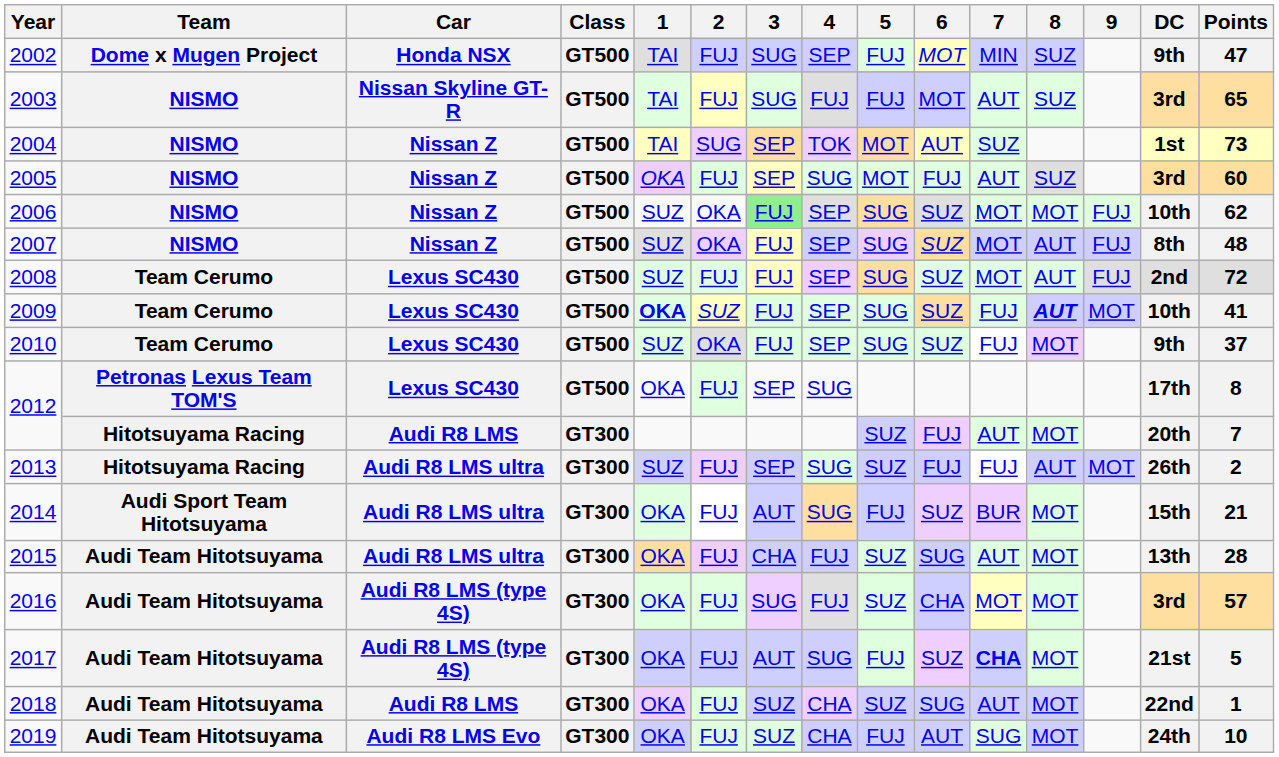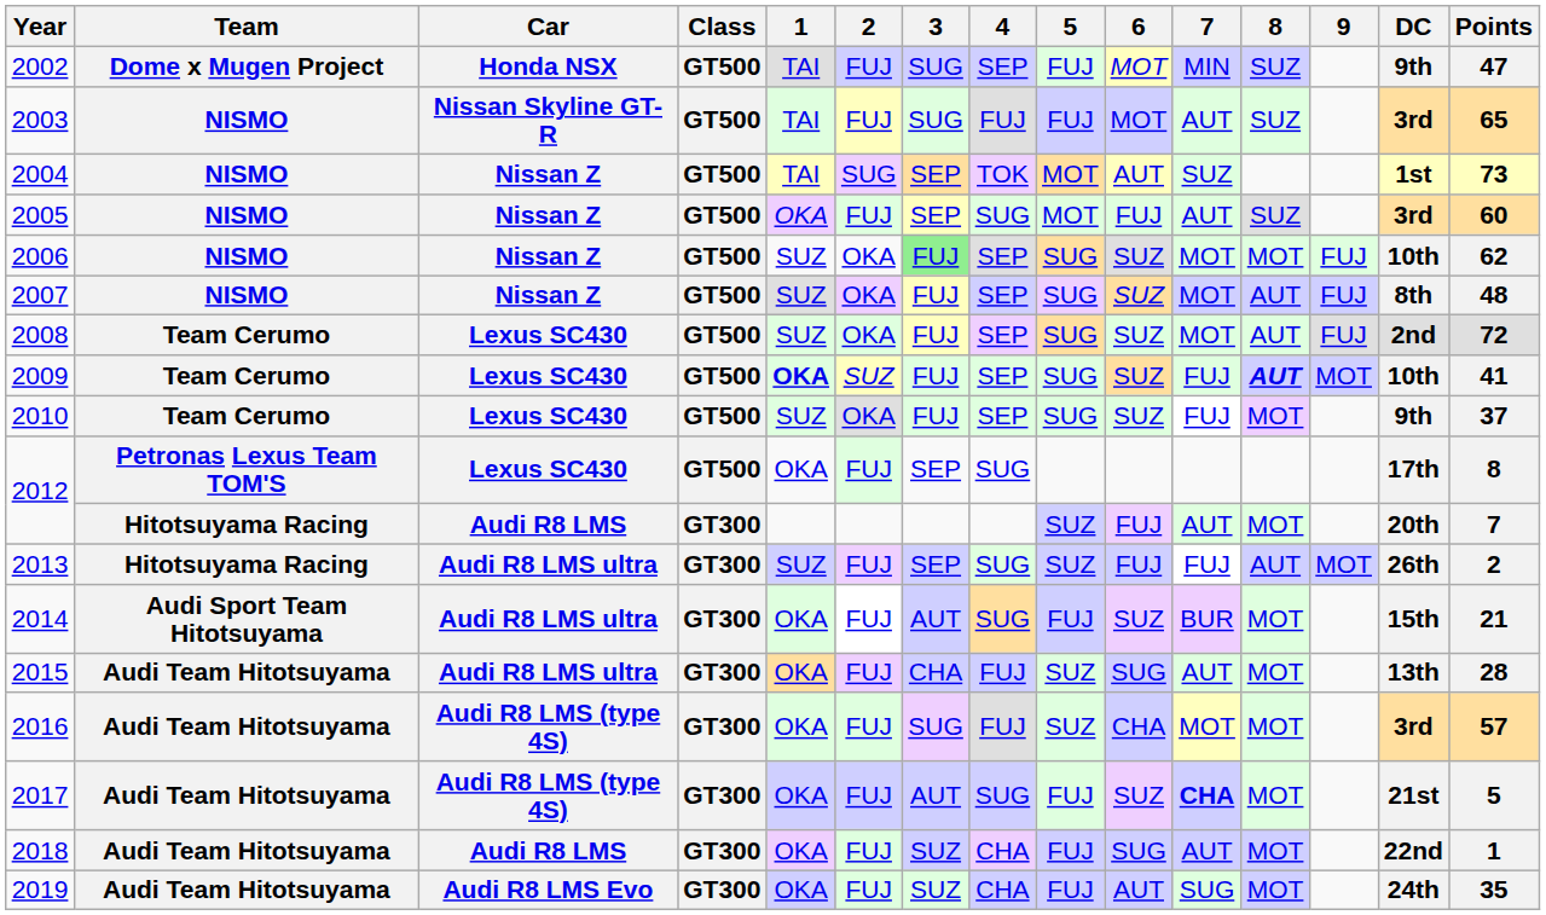2008 | 2: FUJ -> OKA
2018 | 5: SUZ -> FUJ
2019 | Points: 10 -> 35
